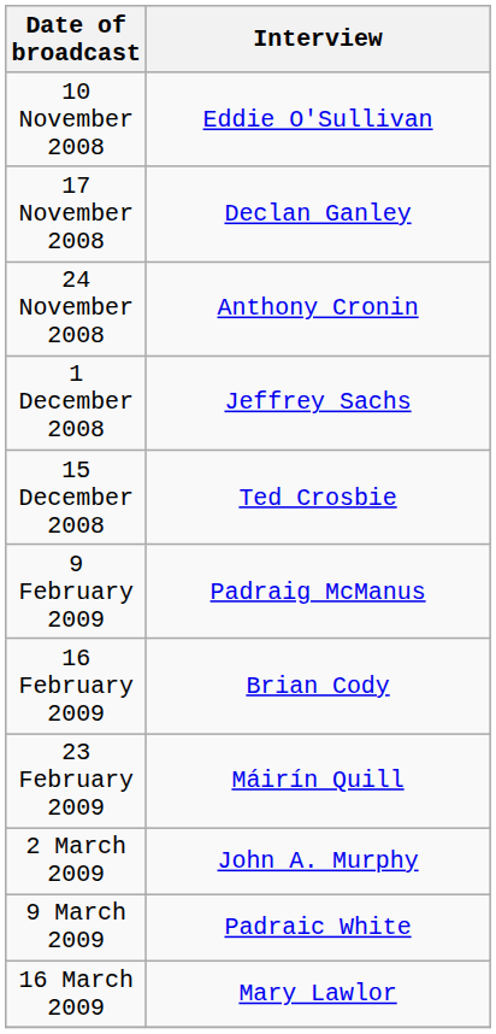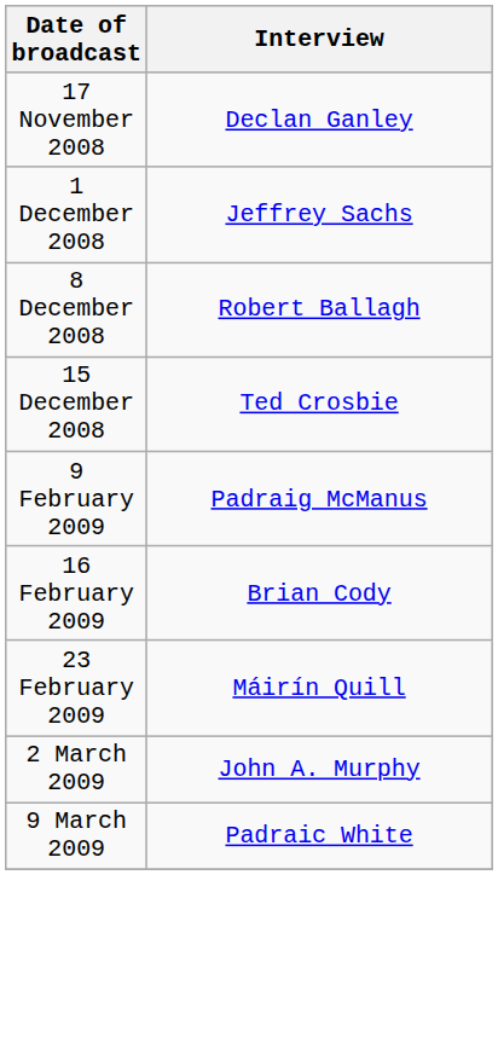- row: 10 November 2008 | Eddie O'Sullivan
- row: 24 November 2008 | Anthony Cronin
+ row: 8 December 2008 | Robert Ballagh
- row: 16 March 2009 | Mary Lawlor
